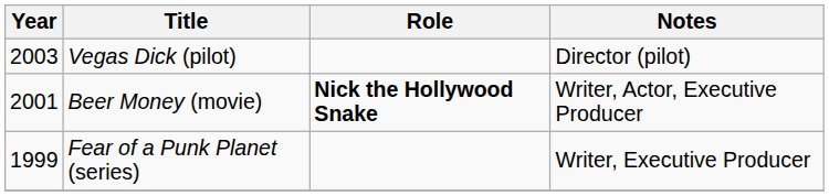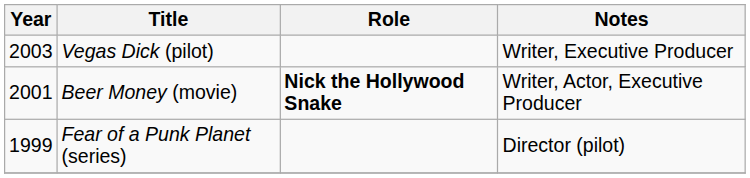Vegas Dick (pilot) | Notes: Director (pilot) -> Writer, Executive Producer
Fear of a Punk Planet (series) | Notes: Writer, Executive Producer -> Director (pilot)
